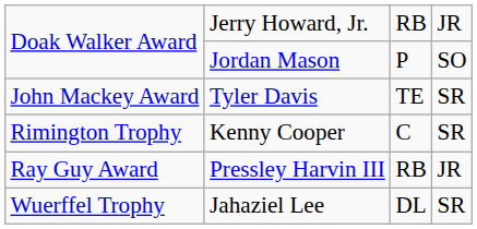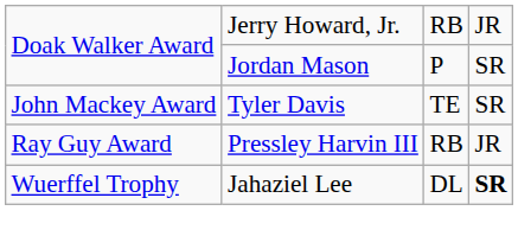Doak Walker Award / Jordan Mason | column 4: SO -> SR
- row: Rimington Trophy | Kenny Cooper | C | SR
Wuerffel Trophy | column 4: normal -> bold
